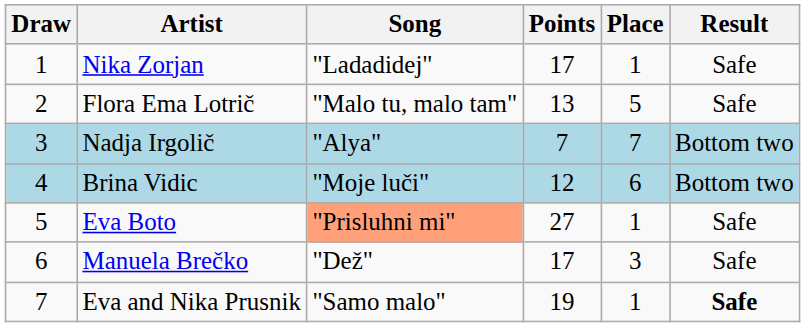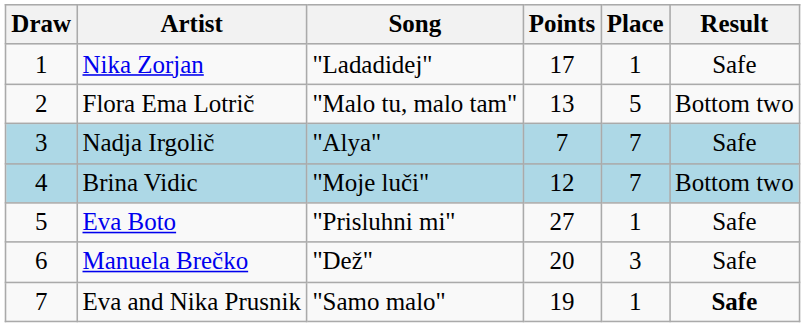Flora Ema Lotrič | Result: Safe -> Bottom two
Nadja Irgolič | Result: Bottom two -> Safe
Brina Vidic | Place: 6 -> 7
Eva Boto | Song: lightsalmon background -> no background
Manuela Brečko | Points: 17 -> 20
